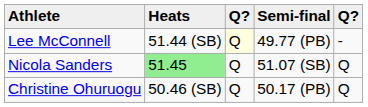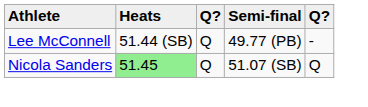Lee McConnell | column 3: lightyellow background -> no background
- row: Christine Ohuruogu | 50.46 (SB) | Q | 50.17 (PB) | Q
